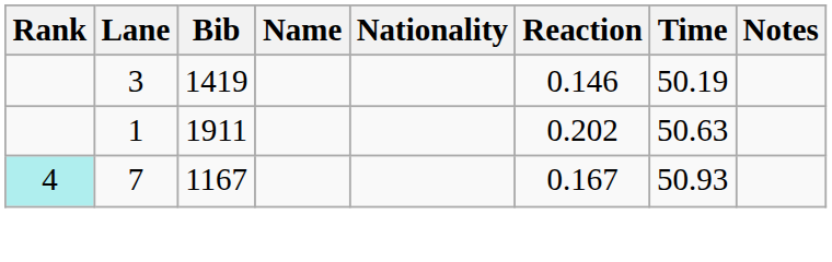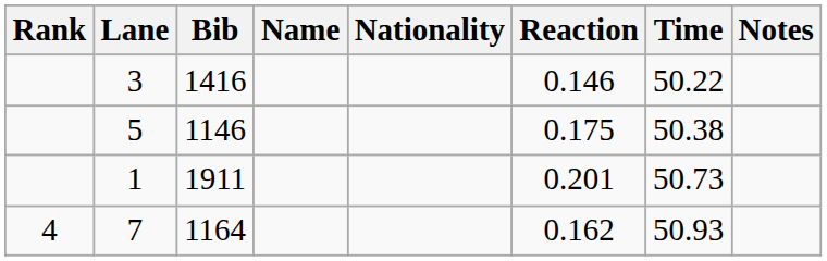3 | Bib: 1419 -> 1416
3 | Time: 50.19 -> 50.22
+ row: 5 | 1146 | 0.175 | 50.38
1 | Reaction: 0.202 -> 0.201
1 | Time: 50.63 -> 50.73
7 | Rank: paleturquoise background -> no background
7 | Bib: 1167 -> 1164
7 | Reaction: 0.167 -> 0.162
